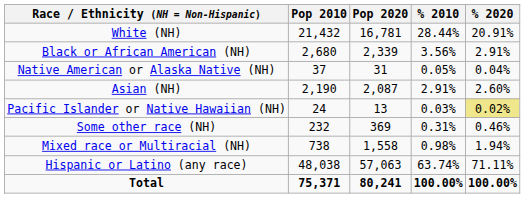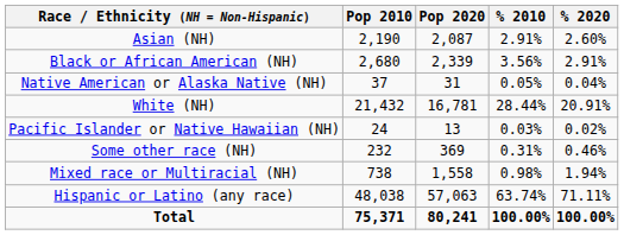rows swapped: White (NH) <-> Asian (NH)
Pacific Islander or Native Hawaiian (NH) | % 2020: khaki background -> no background
